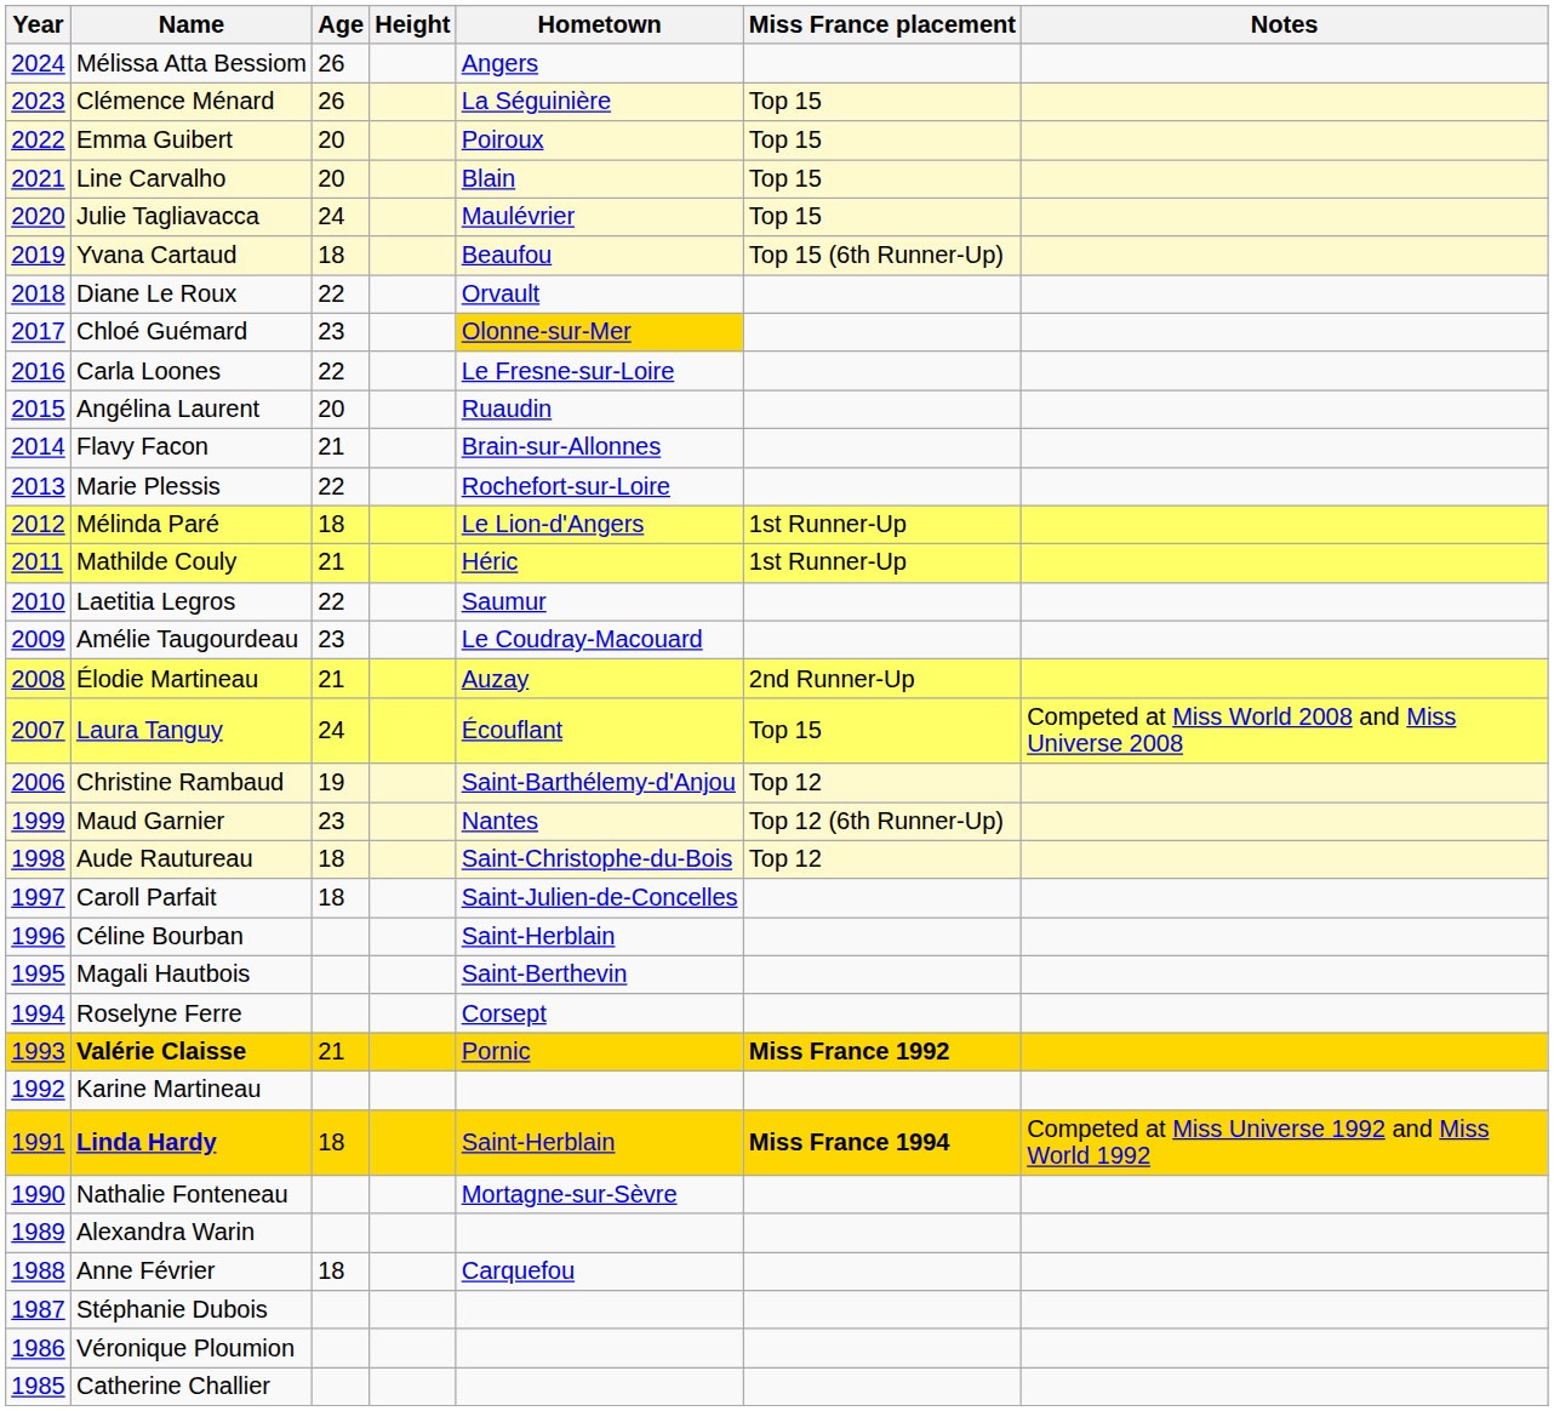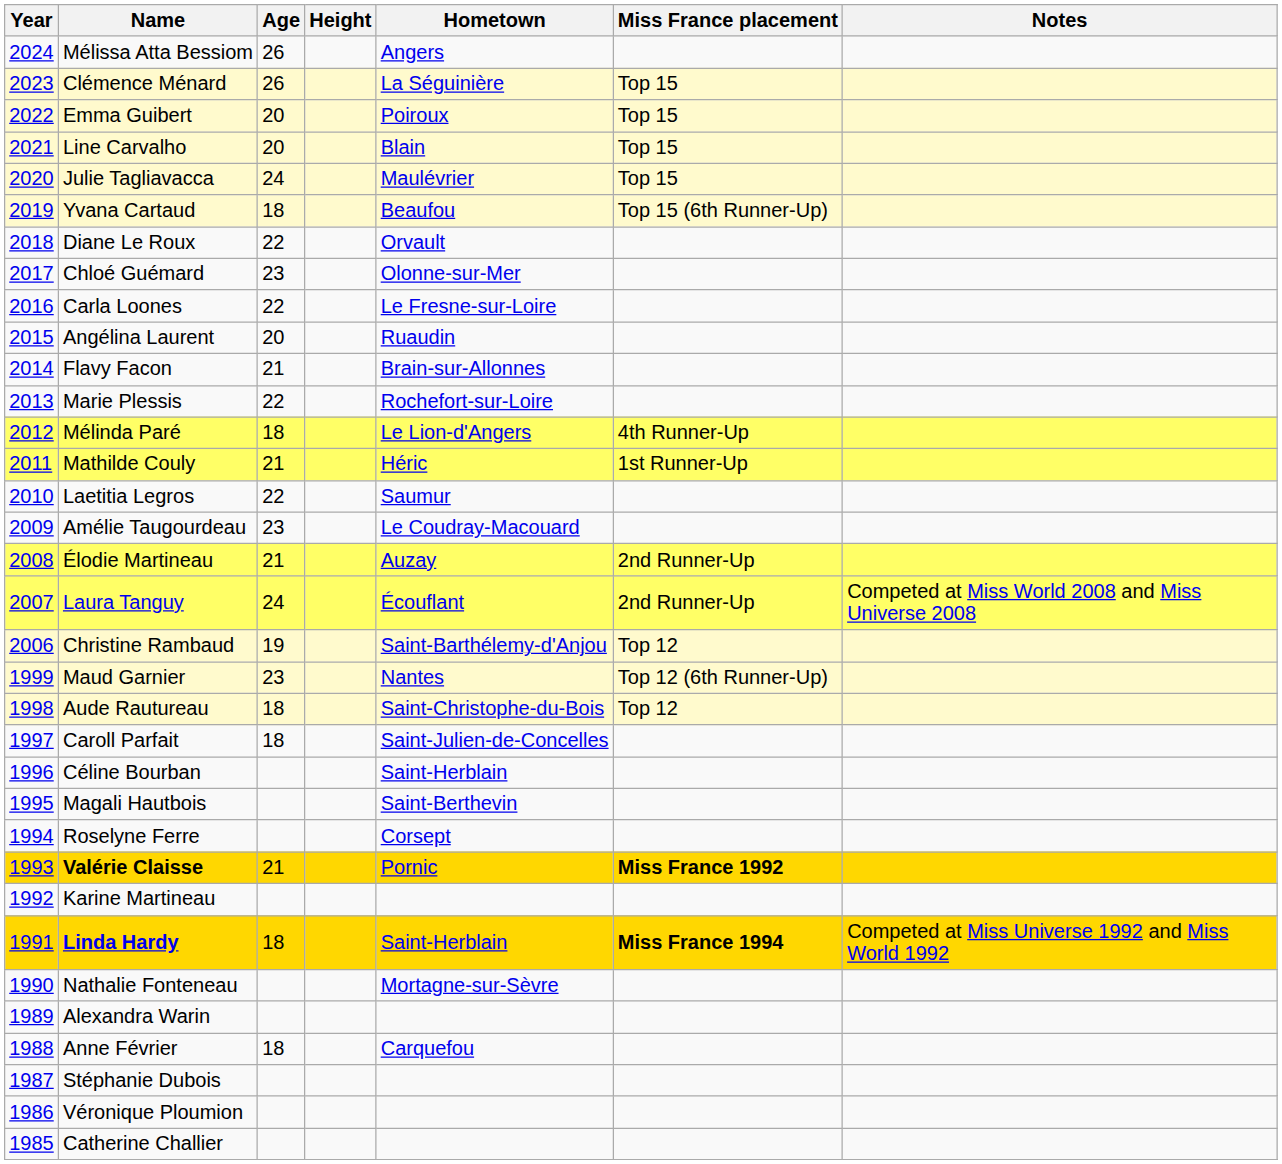Chloé Guémard | Hometown: gold background -> no background
Mélinda Paré | Miss France placement: 1st Runner-Up -> 4th Runner-Up
Laura Tanguy | Miss France placement: Top 15 -> 2nd Runner-Up
